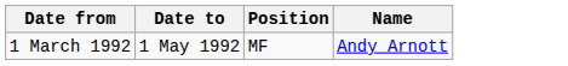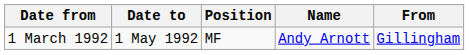+ column: From | Gillingham
